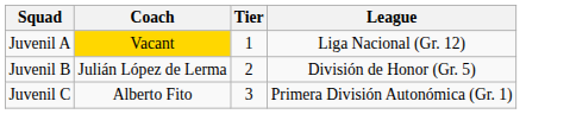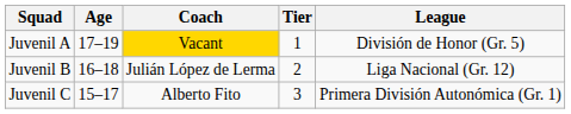+ column: Age | 17–19 | 16–18 | 15–17
Juvenil A | League: Liga Nacional (Gr. 12) -> División de Honor (Gr. 5)
Juvenil B | League: División de Honor (Gr. 5) -> Liga Nacional (Gr. 12)
